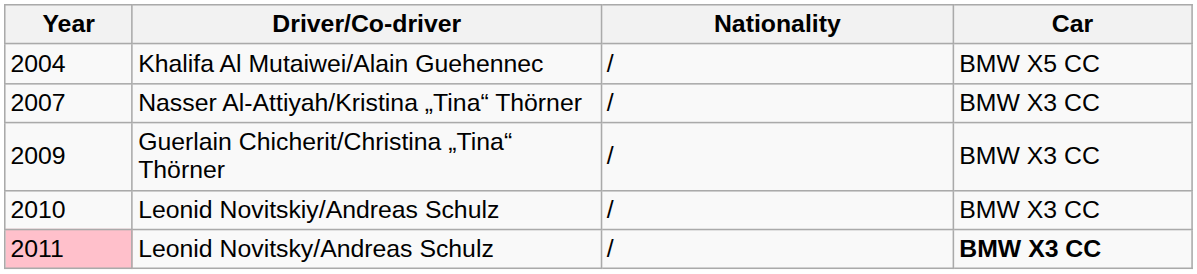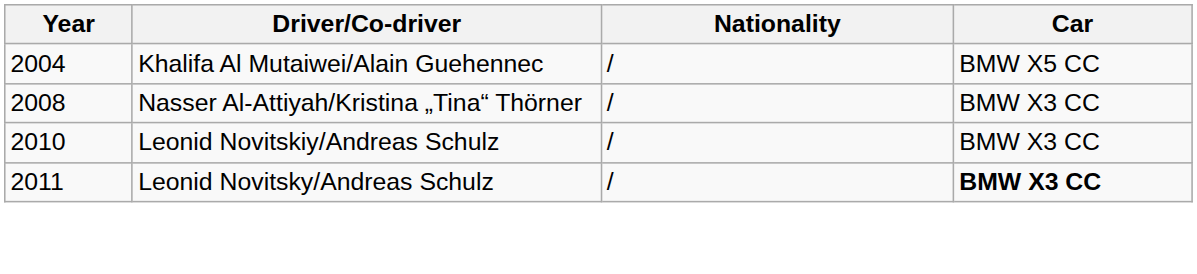Nasser Al-Attiyah/Kristina „Tina“ Thörner | Year: 2007 -> 2008
- row: 2009 | Guerlain Chicherit/Christina „Tina“ Thörner | / | BMW X3 CC
Leonid Novitsky/Andreas Schulz | Year: pink background -> no background
